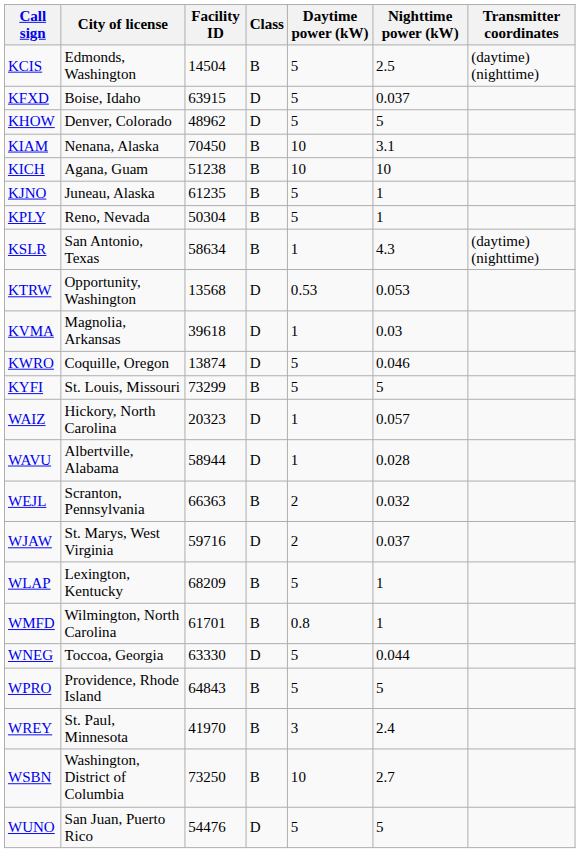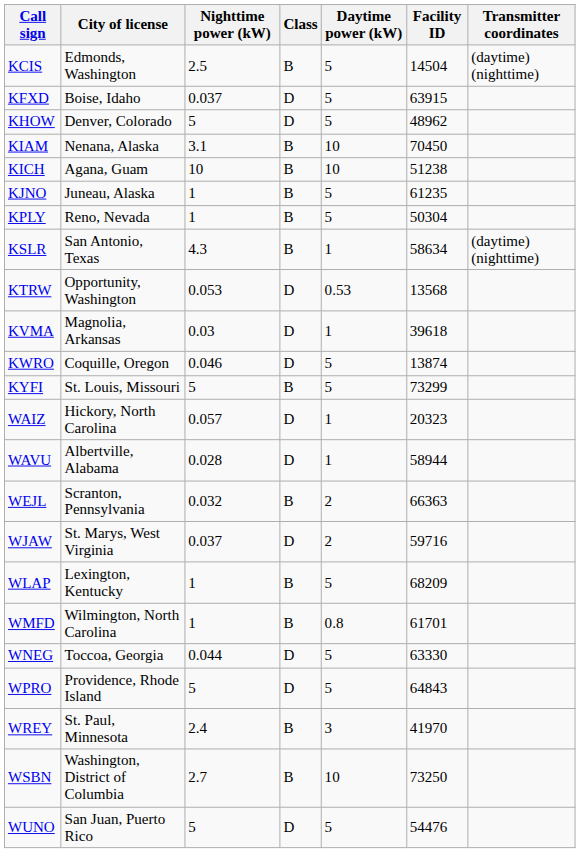columns swapped: Facility ID <-> Nighttime power (kW)
WPRO | Class: B -> D
